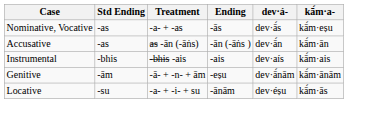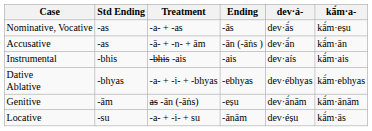Accusative | Treatment: as -ān (-āṅs) -> -ā- + -n- + ām
+ row: Dative Ablative | -bhyas | -a- + -i- + -bhyas | -ebhyas | dev·ébhyas | kā́m·ebhyas
Genitive | Treatment: -ā- + -n- + ām -> as -ān (-āṅs)
